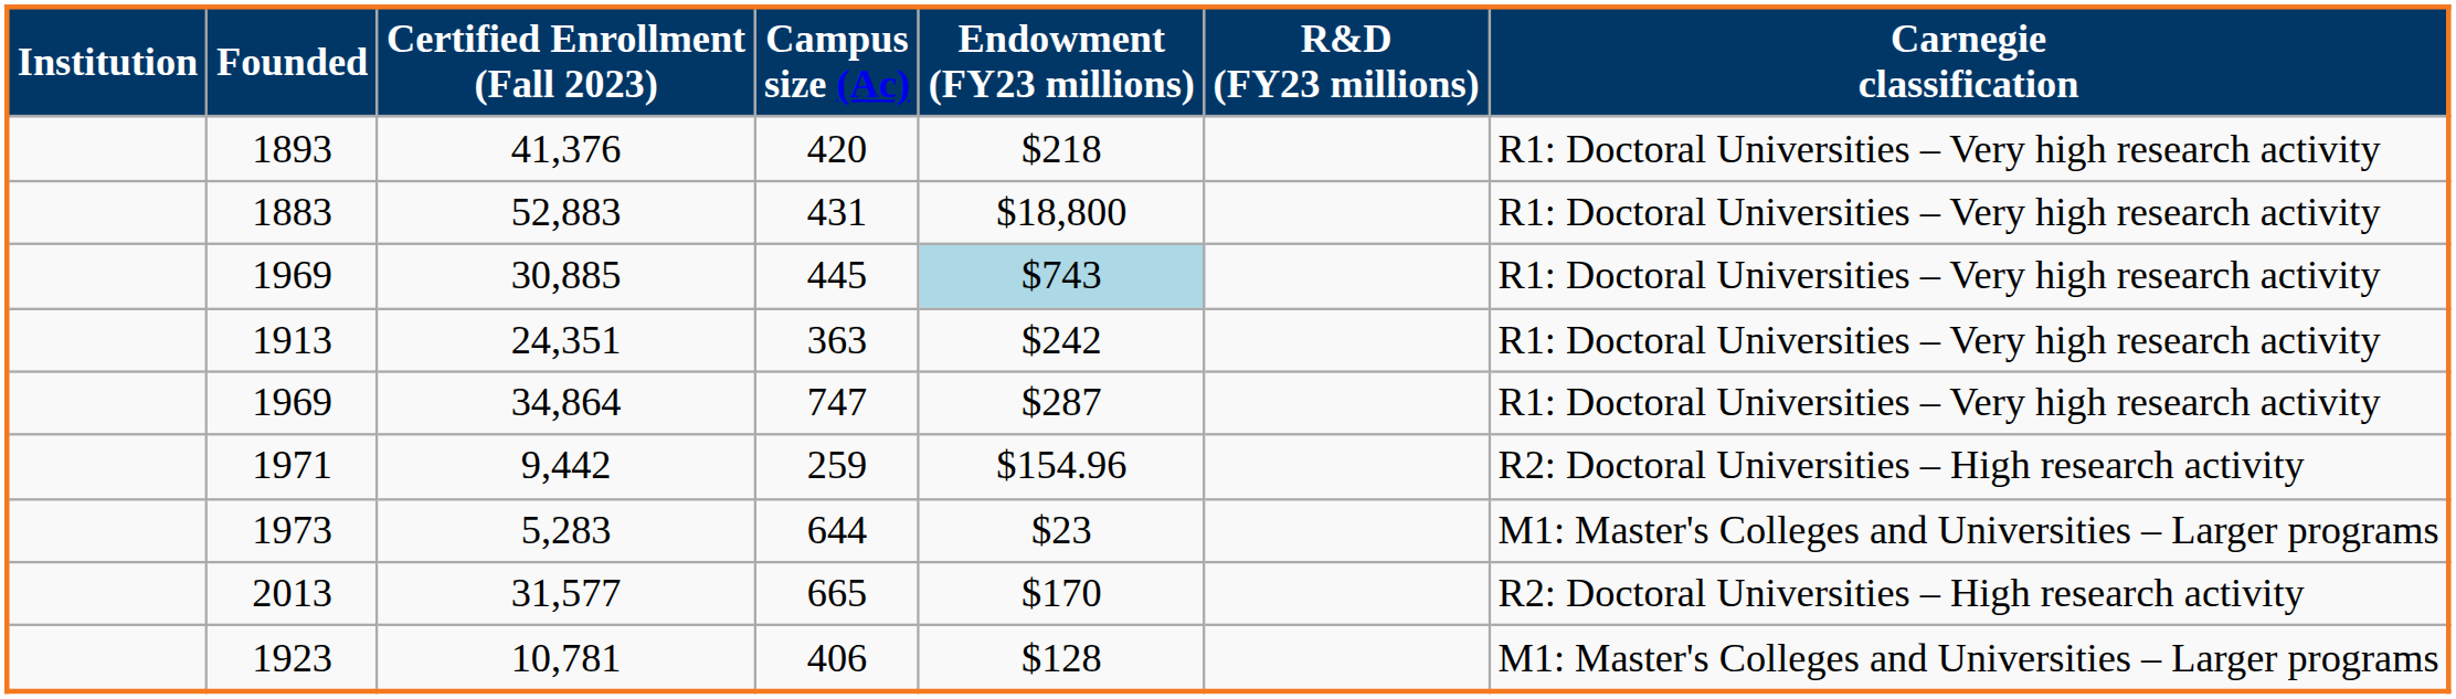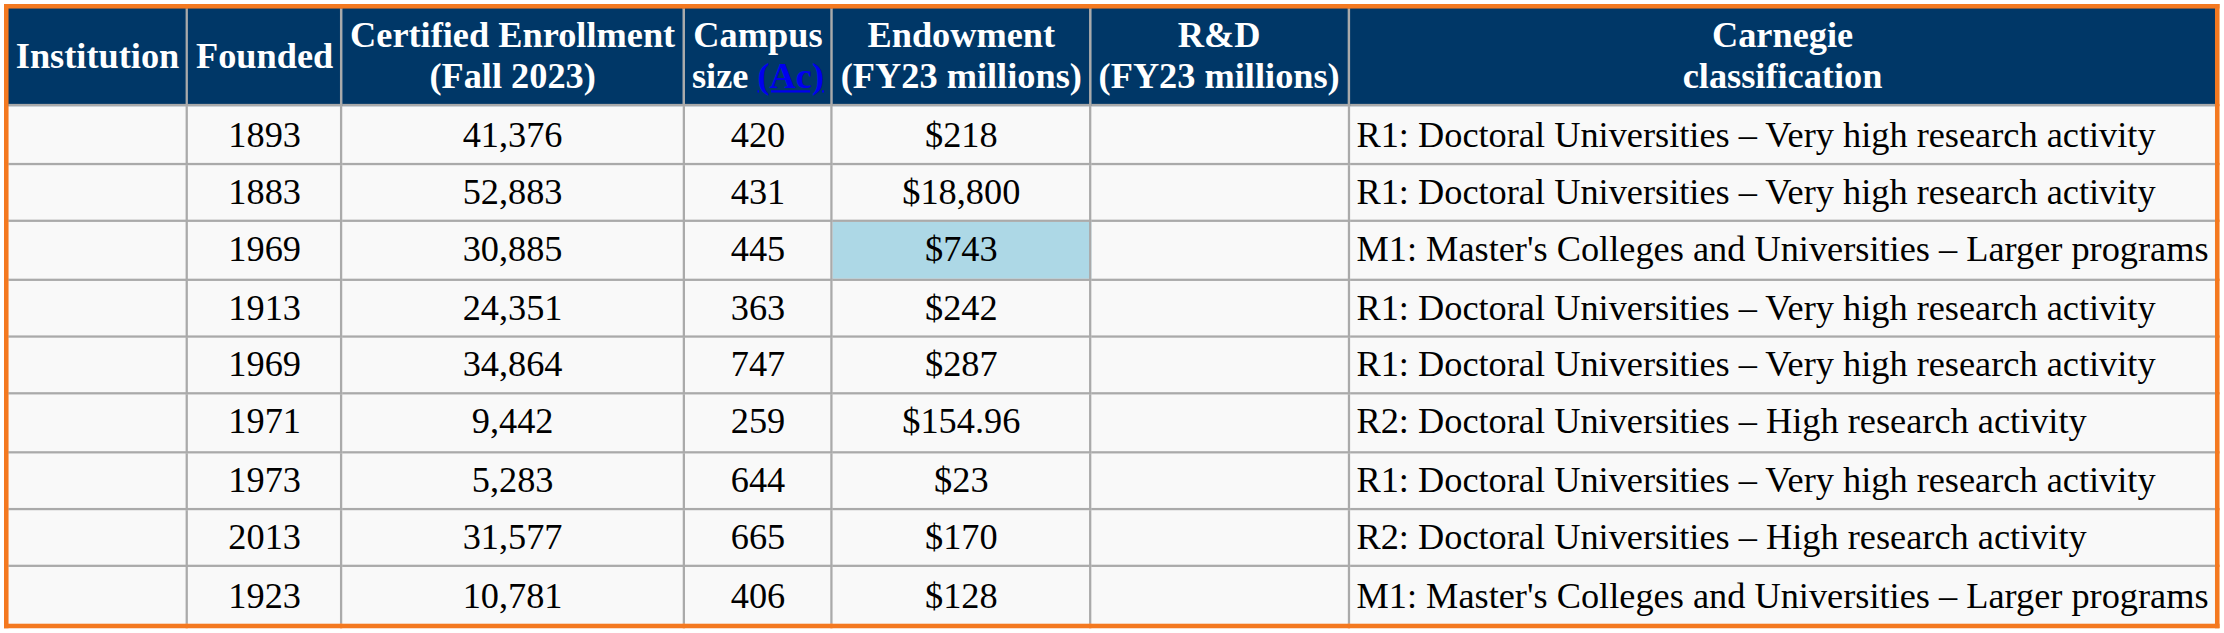30,885 | Carnegie classification: R1: Doctoral Universities – Very high research activity -> M1: Master's Colleges and Universities – Larger programs
5,283 | Carnegie classification: M1: Master's Colleges and Universities – Larger programs -> R1: Doctoral Universities – Very high research activity
